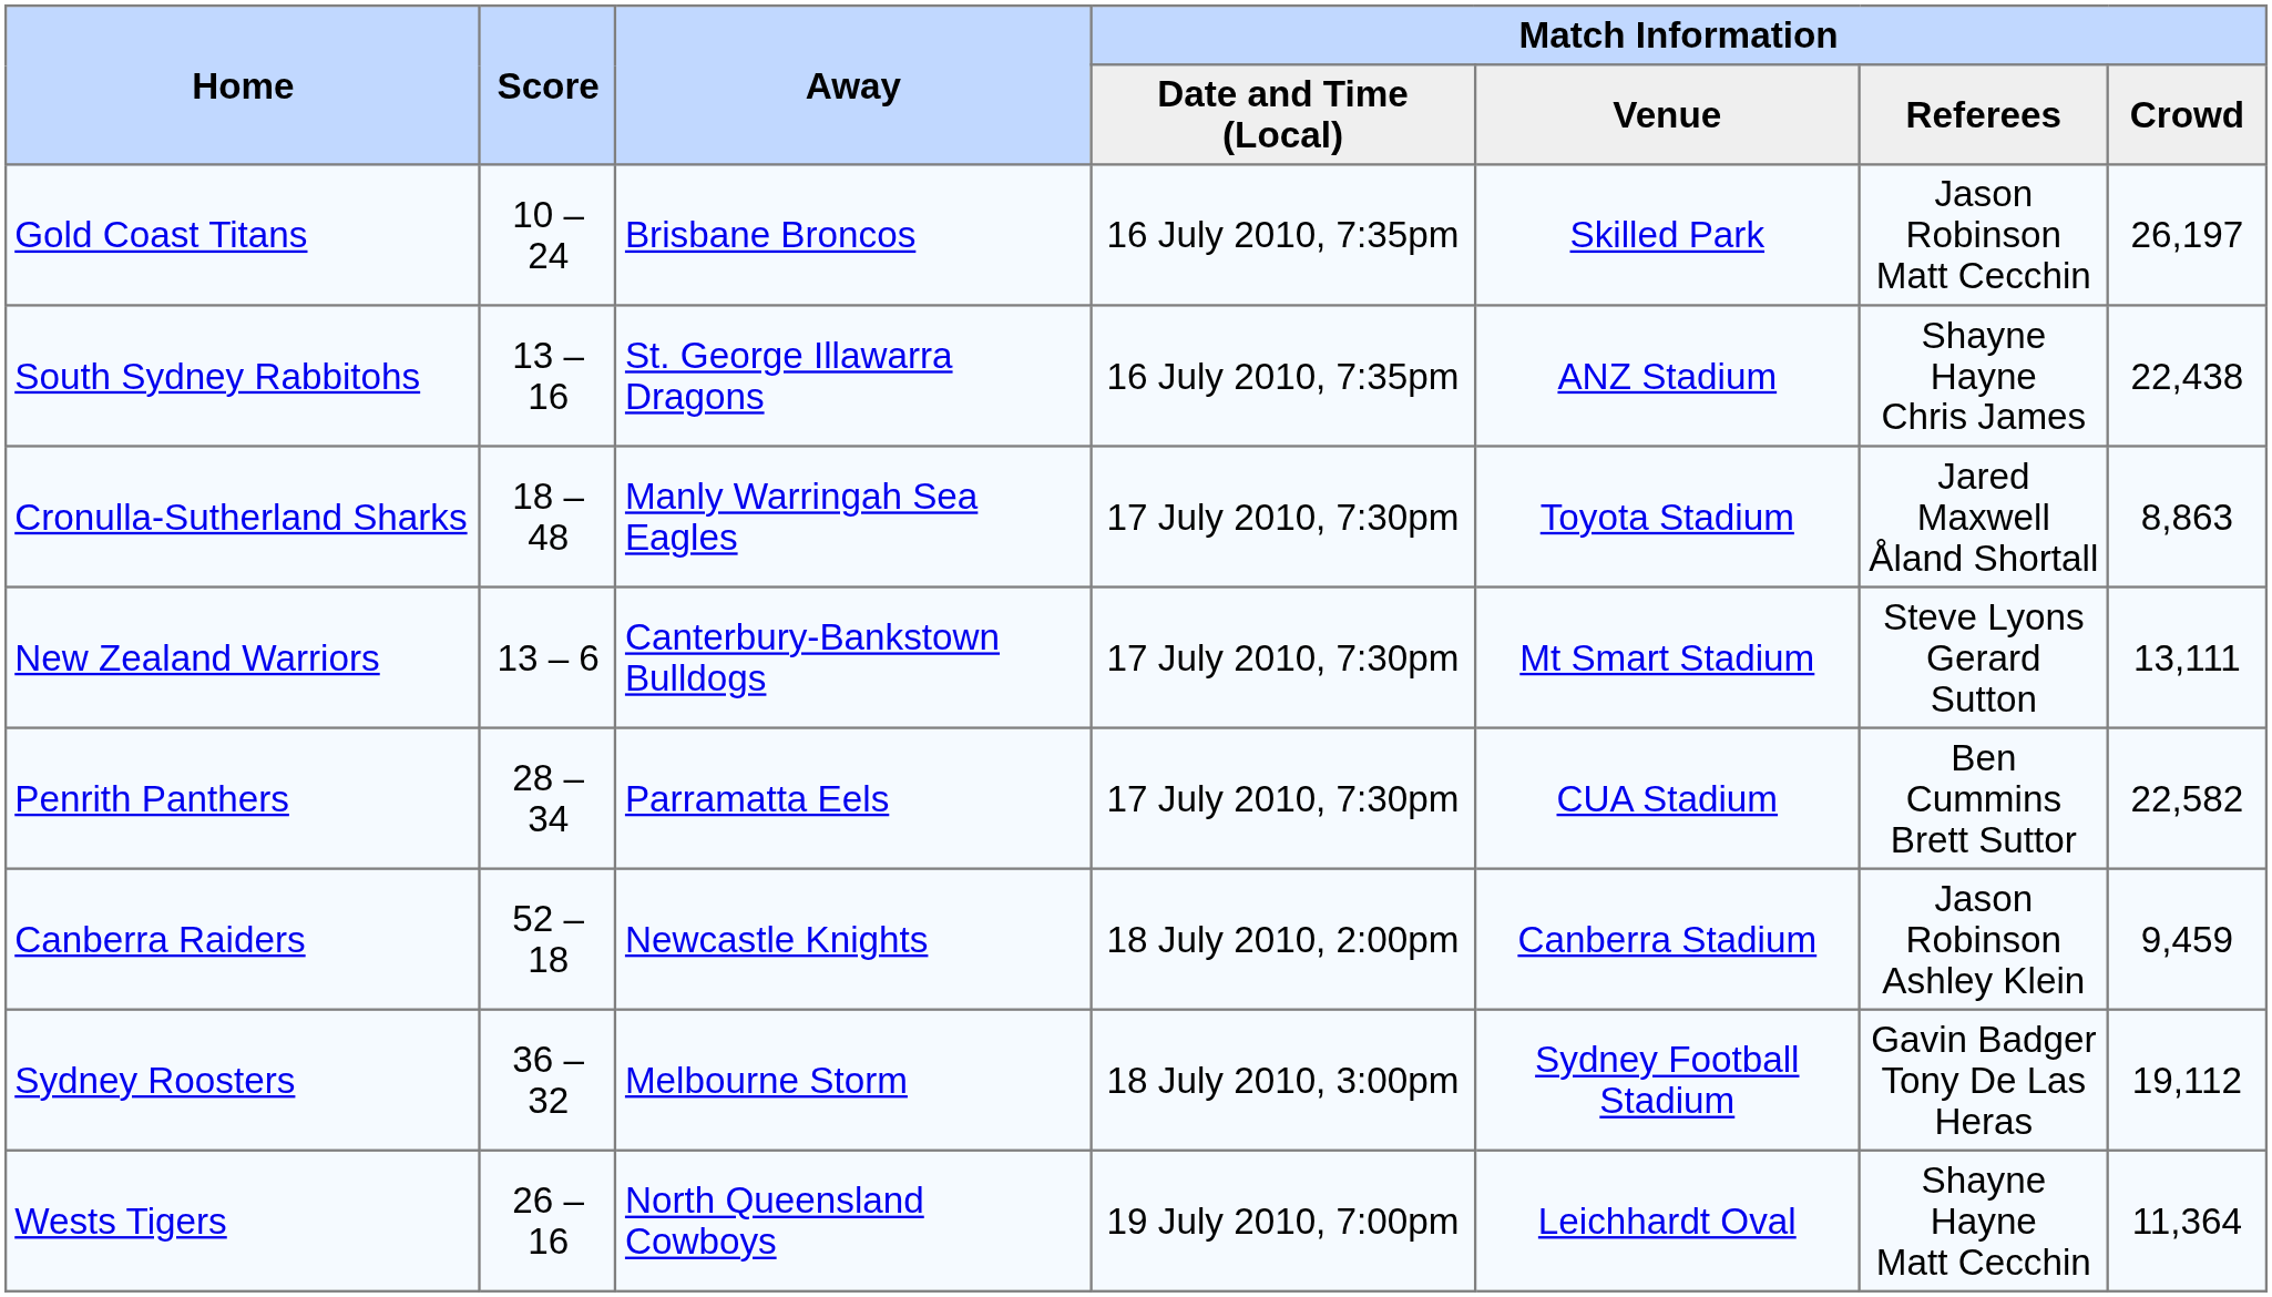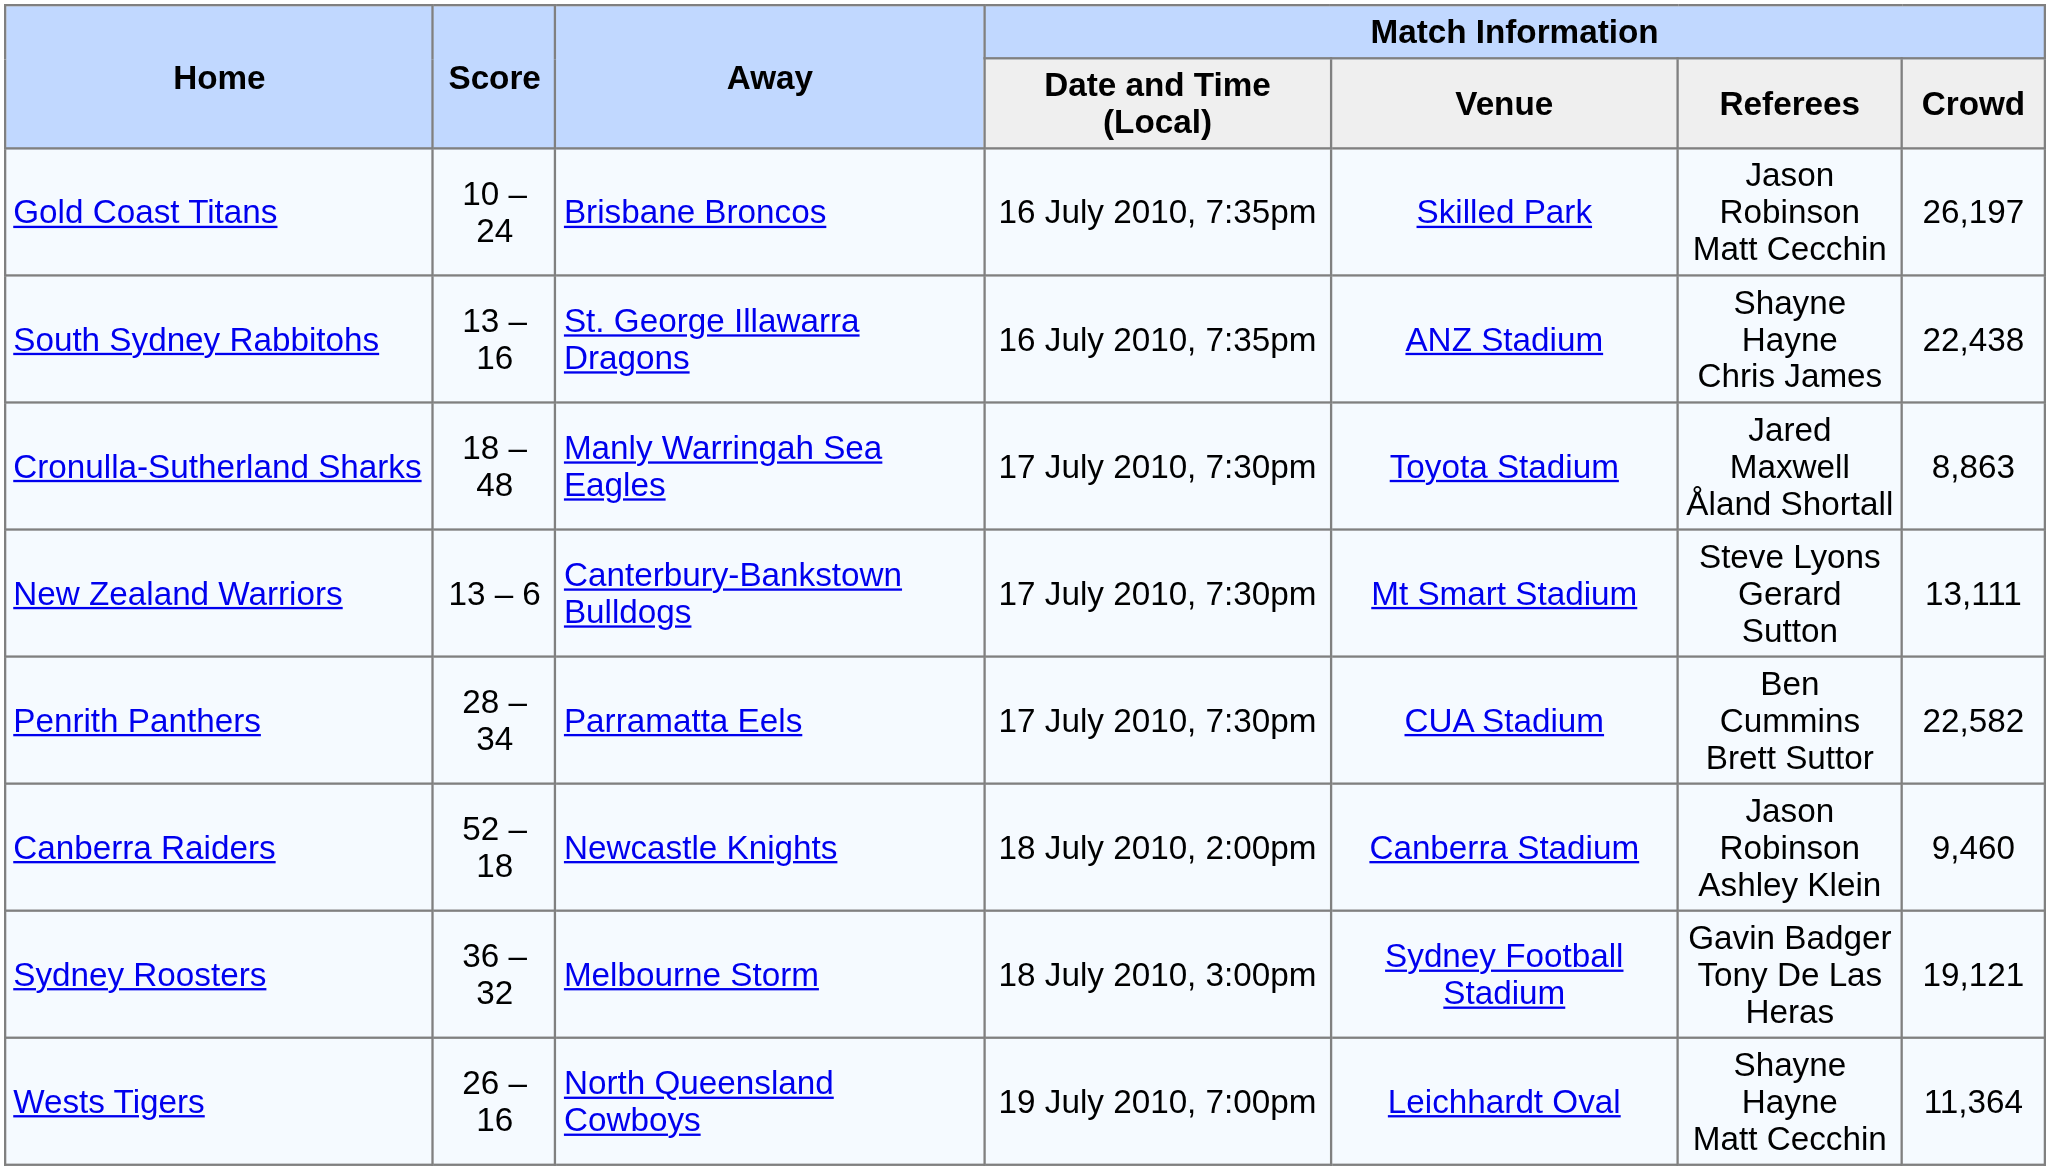Canberra Raiders | Match Information / Crowd: 9,459 -> 9,460
Sydney Roosters | Match Information / Crowd: 19,112 -> 19,121
